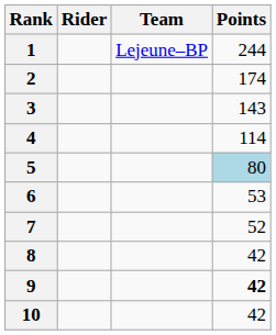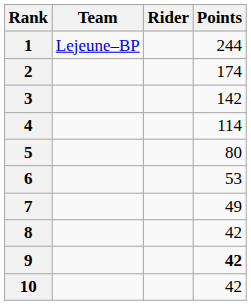columns swapped: Rider <-> Team
3 | Points: 143 -> 142
5 | Points: lightblue background -> no background
7 | Points: 52 -> 49
